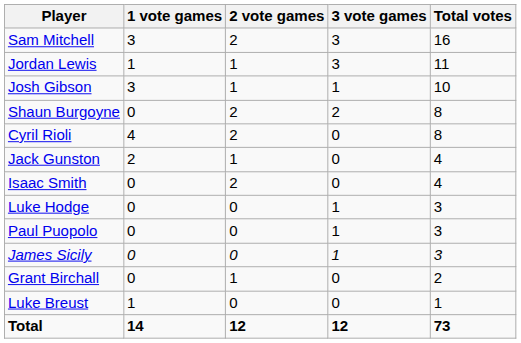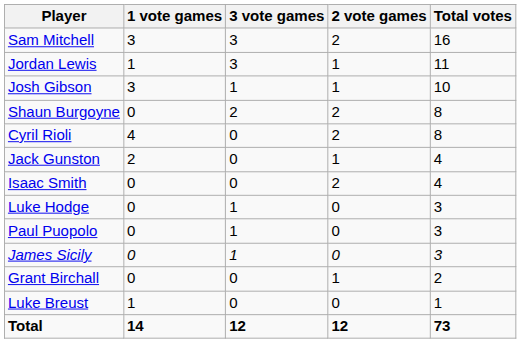columns swapped: 2 vote games <-> 3 vote games
